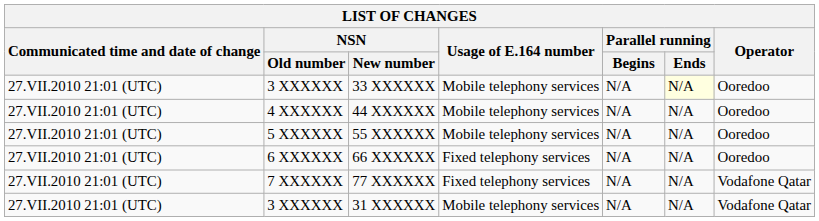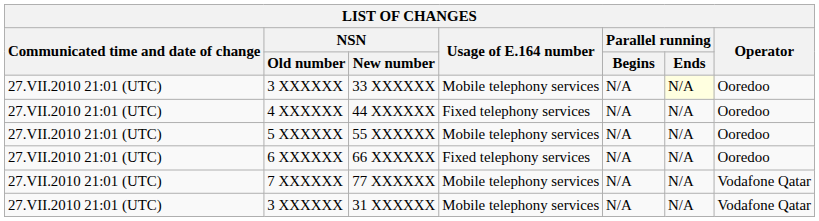44 XXXXXX | Usage of E.164 number: Mobile telephony services -> Fixed telephony services
77 XXXXXX | Usage of E.164 number: Fixed telephony services -> Mobile telephony services
